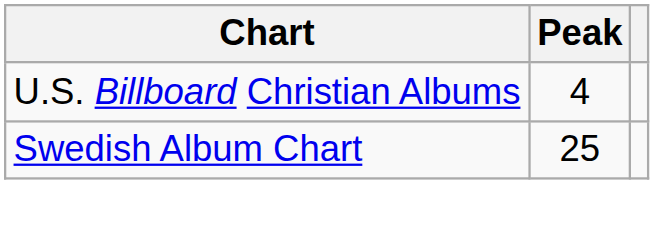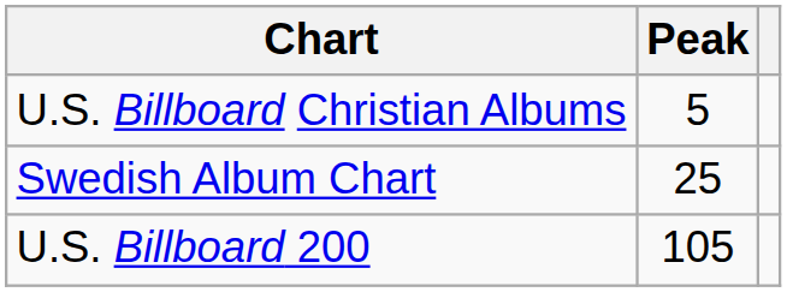U.S. Billboard Christian Albums | Peak: 4 -> 5
+ row: U.S. Billboard 200 | 105
